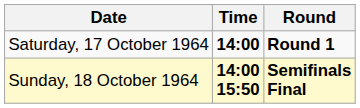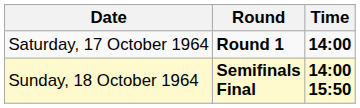columns swapped: Time <-> Round
